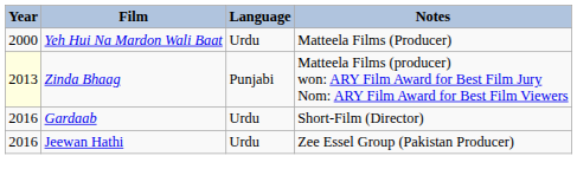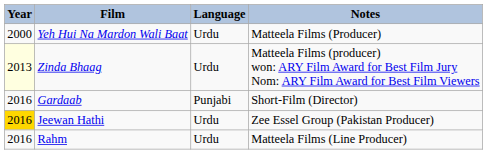Zinda Bhaag | Language: Punjabi -> Urdu
Gardaab | Language: Urdu -> Punjabi
Jeewan Hathi | Year: no background -> gold background
+ row: 2016 | Rahm | Urdu | Matteela Films (Line Producer)
